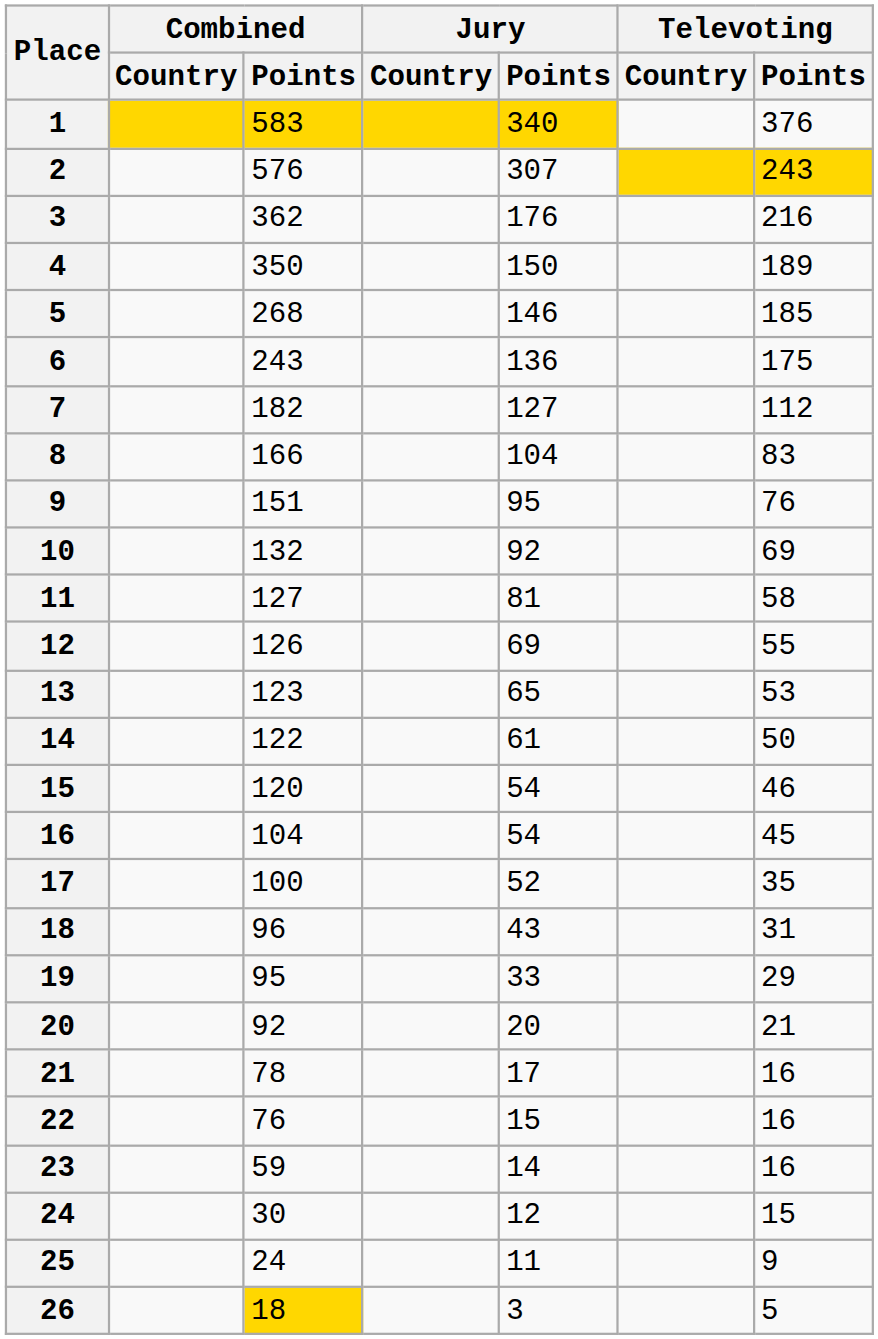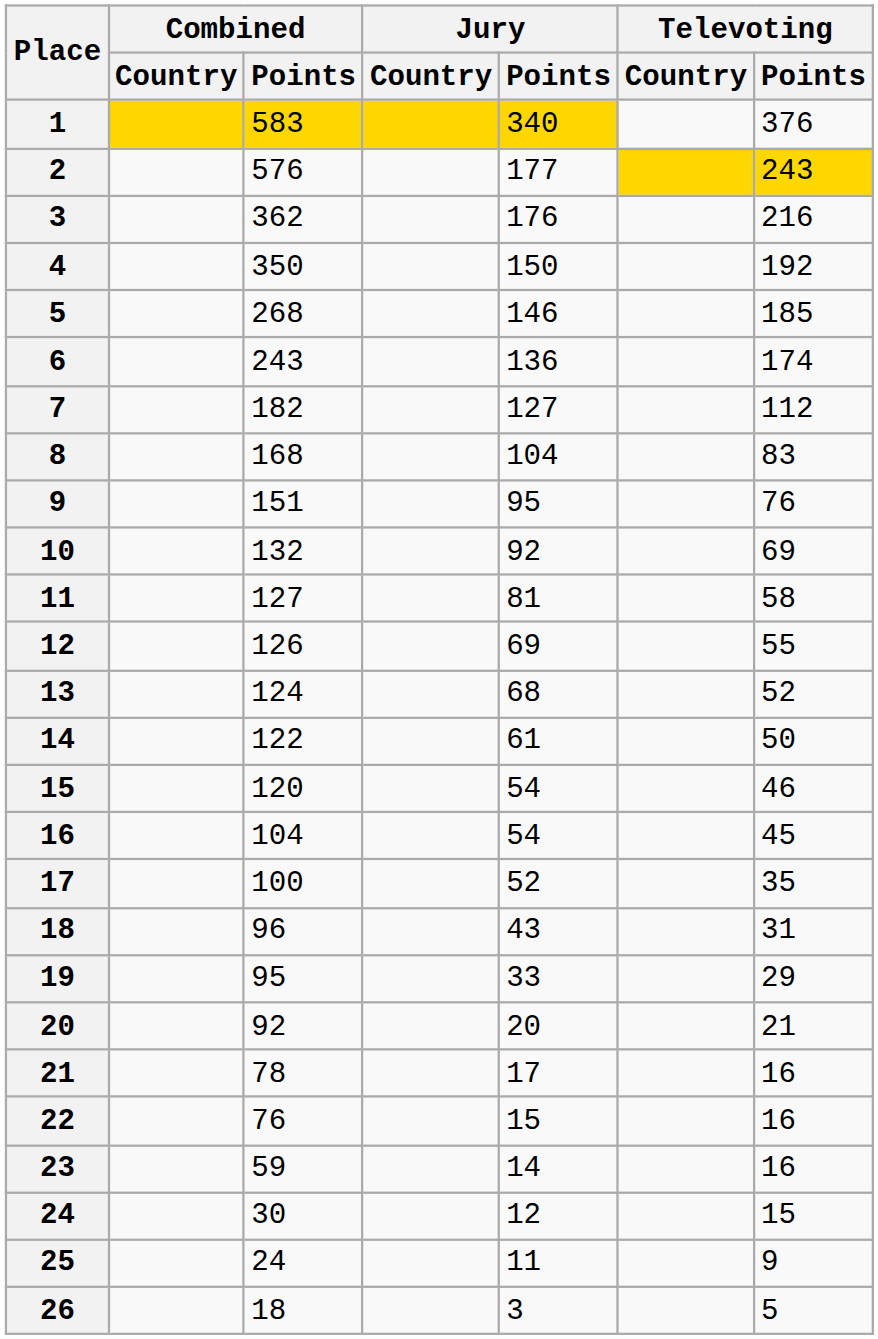2 | Jury / Points: 307 -> 177
4 | Televoting / Points: 189 -> 192
6 | Televoting / Points: 175 -> 174
8 | Combined / Points: 166 -> 168
13 | Combined / Points: 123 -> 124
13 | Jury / Points: 65 -> 68
13 | Televoting / Points: 53 -> 52
26 | Combined / Points: gold background -> no background
